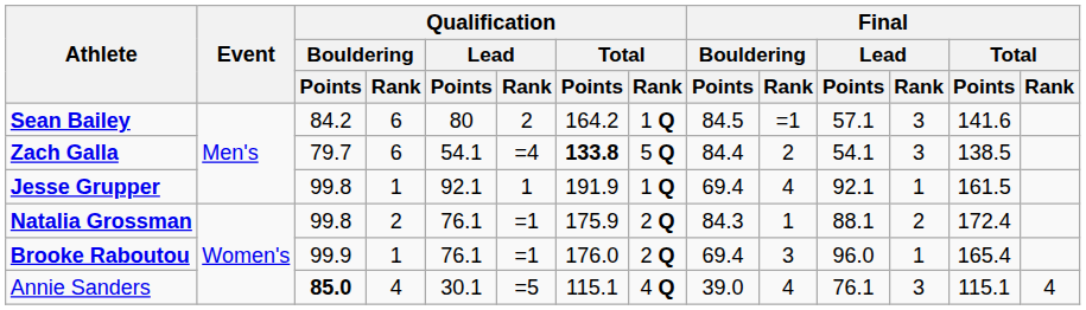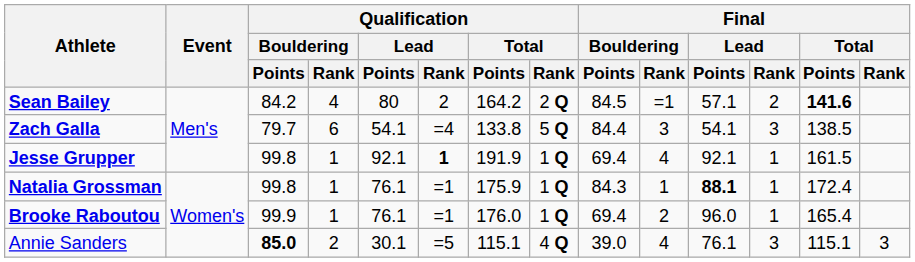Sean Bailey | Qualification / Bouldering / Rank: 6 -> 4
Sean Bailey | Qualification / Total / Rank: 1 Q -> 2 Q
Sean Bailey | Final / Lead / Rank: 3 -> 2
Sean Bailey | Final / Total / Points: normal -> bold
Zach Galla | Qualification / Total / Points: bold -> normal
Zach Galla | Final / Bouldering / Rank: 2 -> 3
Jesse Grupper | Qualification / Lead / Rank: normal -> bold
Natalia Grossman | Qualification / Bouldering / Rank: 2 -> 1
Natalia Grossman | Qualification / Total / Rank: 2 Q -> 1 Q
Natalia Grossman | Final / Lead / Points: normal -> bold
Natalia Grossman | Final / Lead / Rank: 2 -> 1
Brooke Raboutou | Qualification / Total / Rank: 2 Q -> 1 Q
Brooke Raboutou | Final / Bouldering / Rank: 3 -> 2
Annie Sanders | Qualification / Bouldering / Rank: 4 -> 2
Annie Sanders | Final / Total / Rank: 4 -> 3
